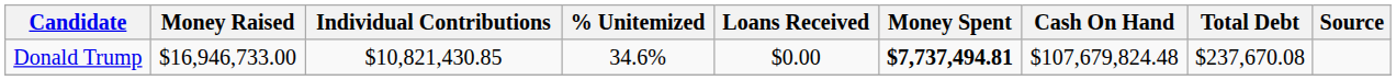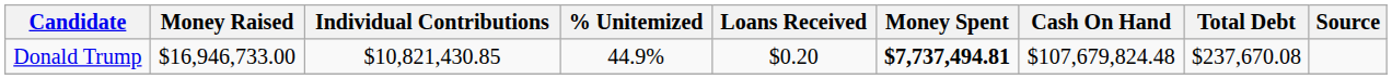Donald Trump | % Unitemized: 34.6% -> 44.9%
Donald Trump | Loans Received: $0.00 -> $0.20
